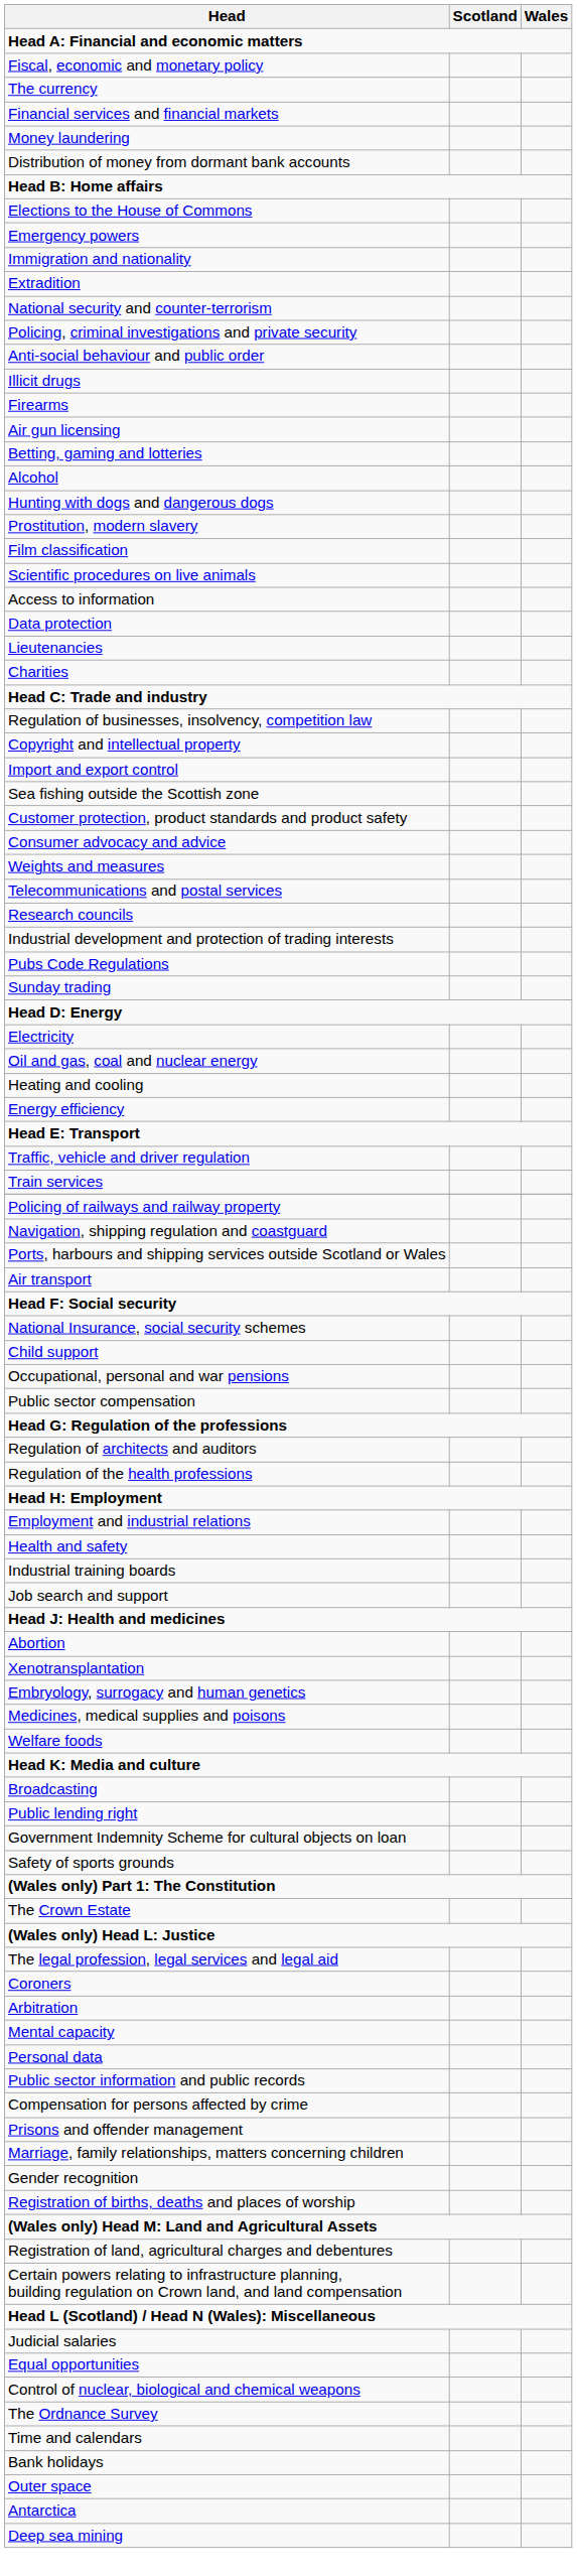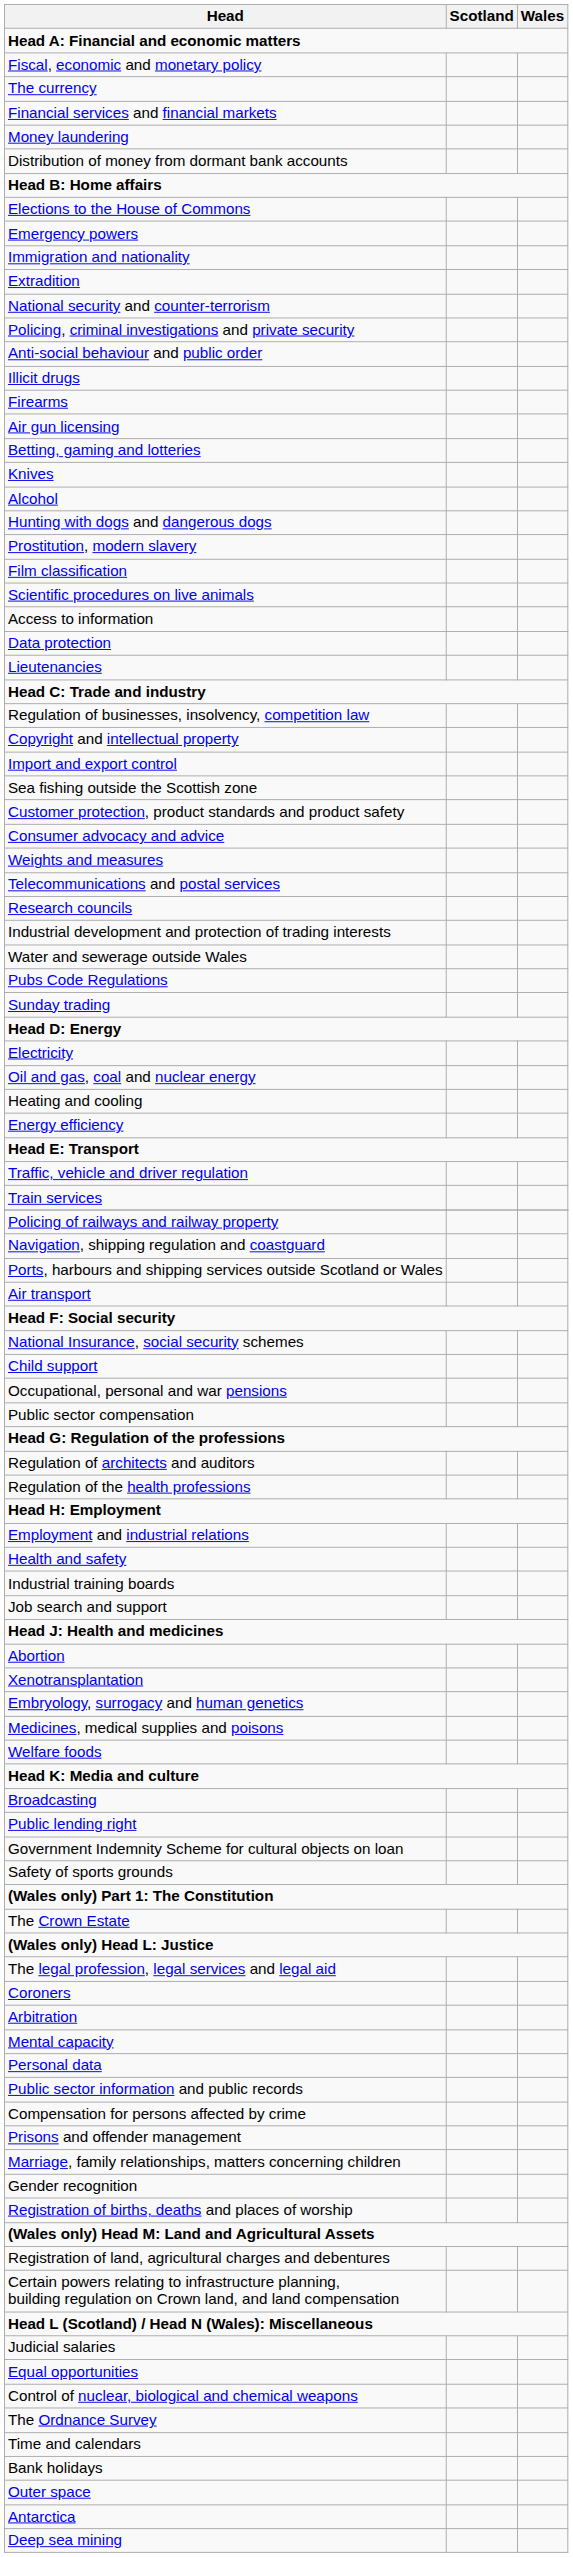+ row: Knives
- row: Charities
+ row: Water and sewerage outside Wales
